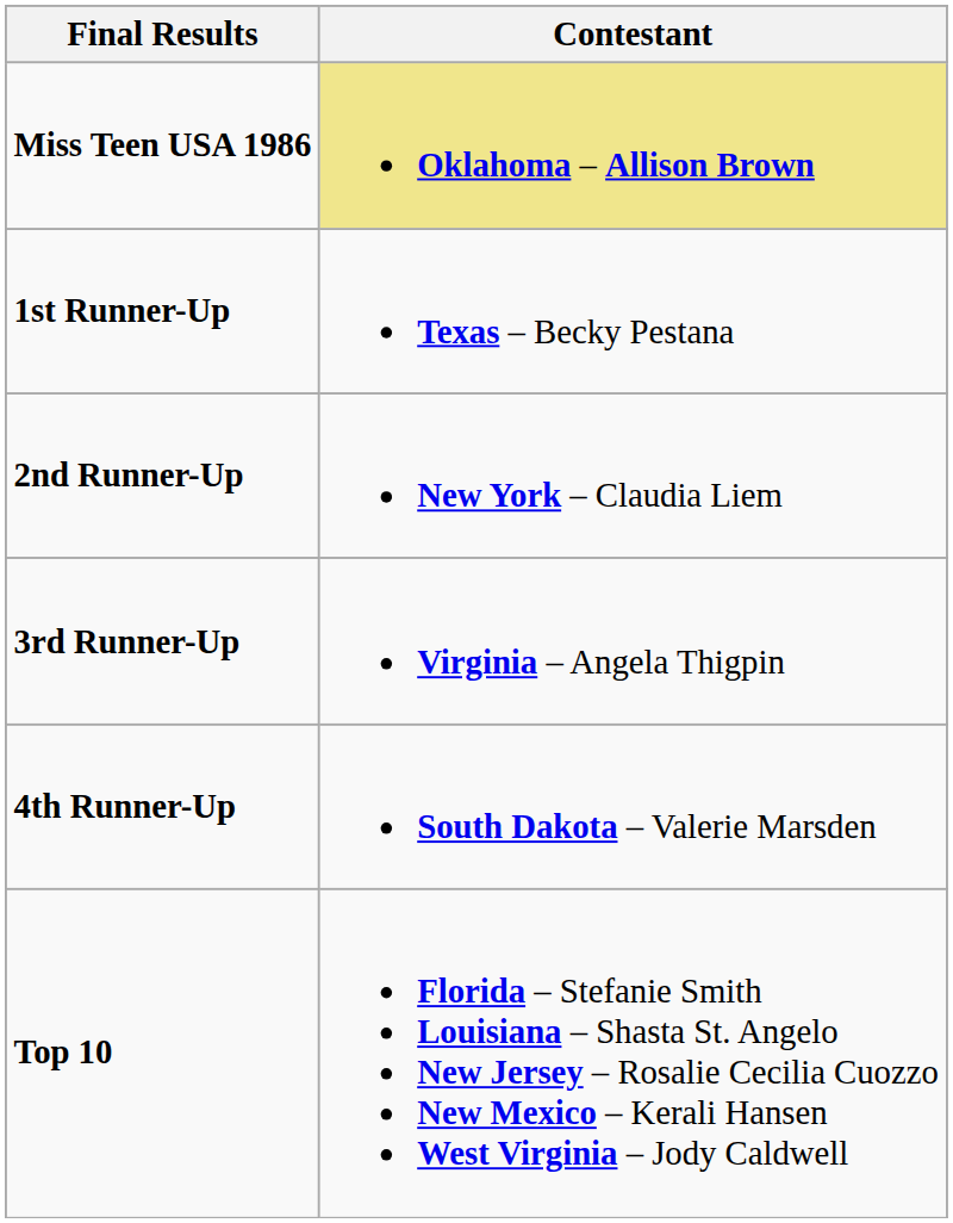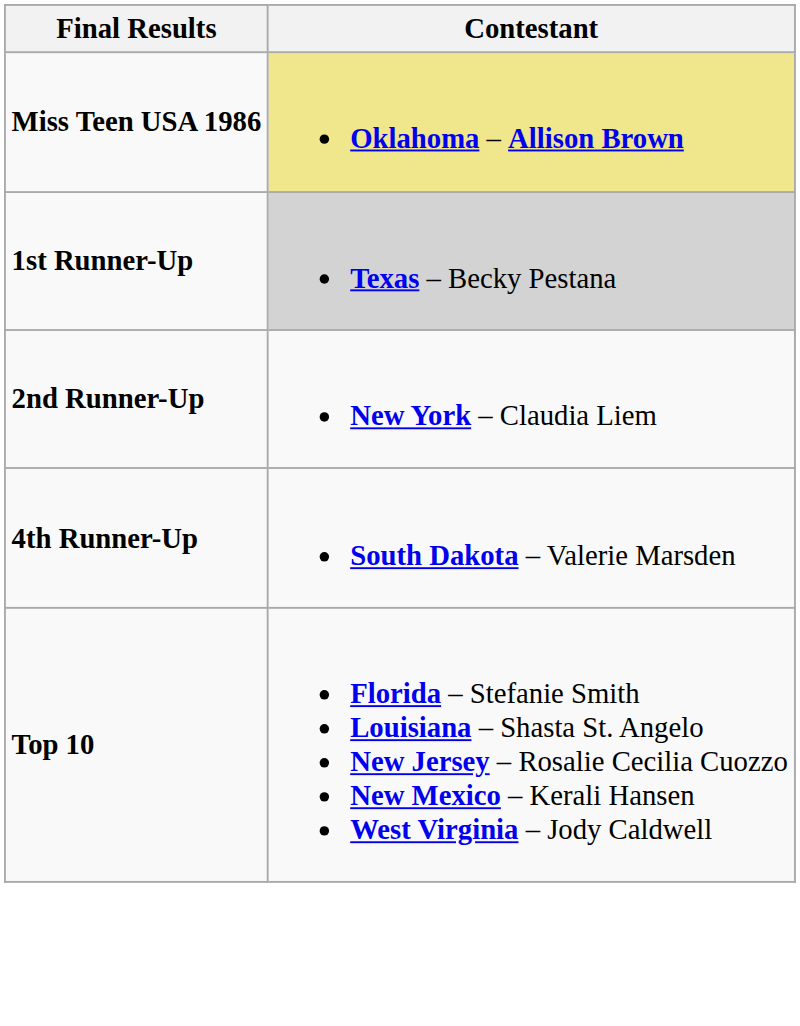1st Runner-Up | Contestant: no background -> lightgrey background
- row: 3rd Runner-Up | Virginia – Angela Thigpin
